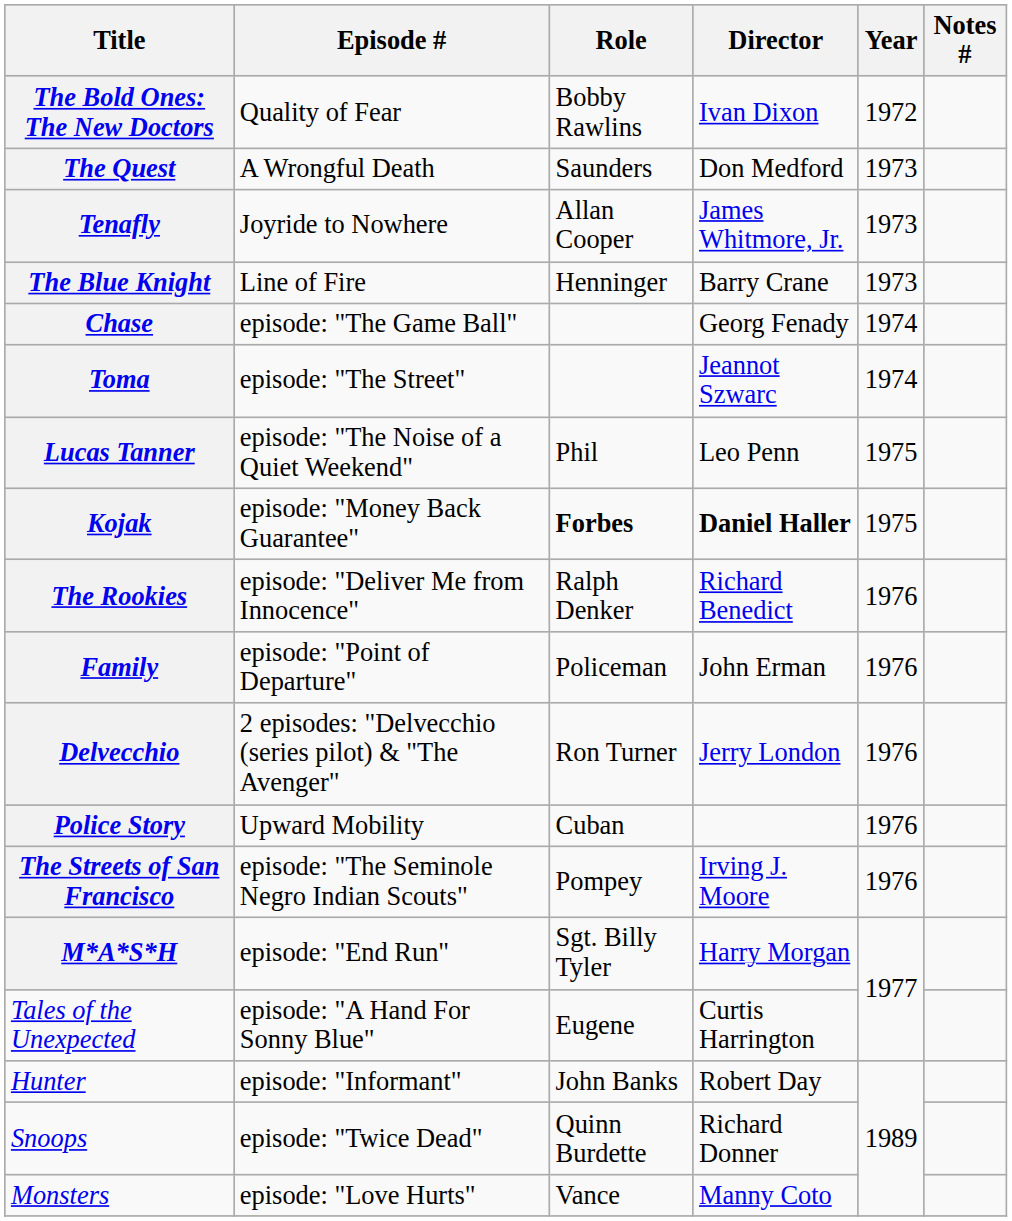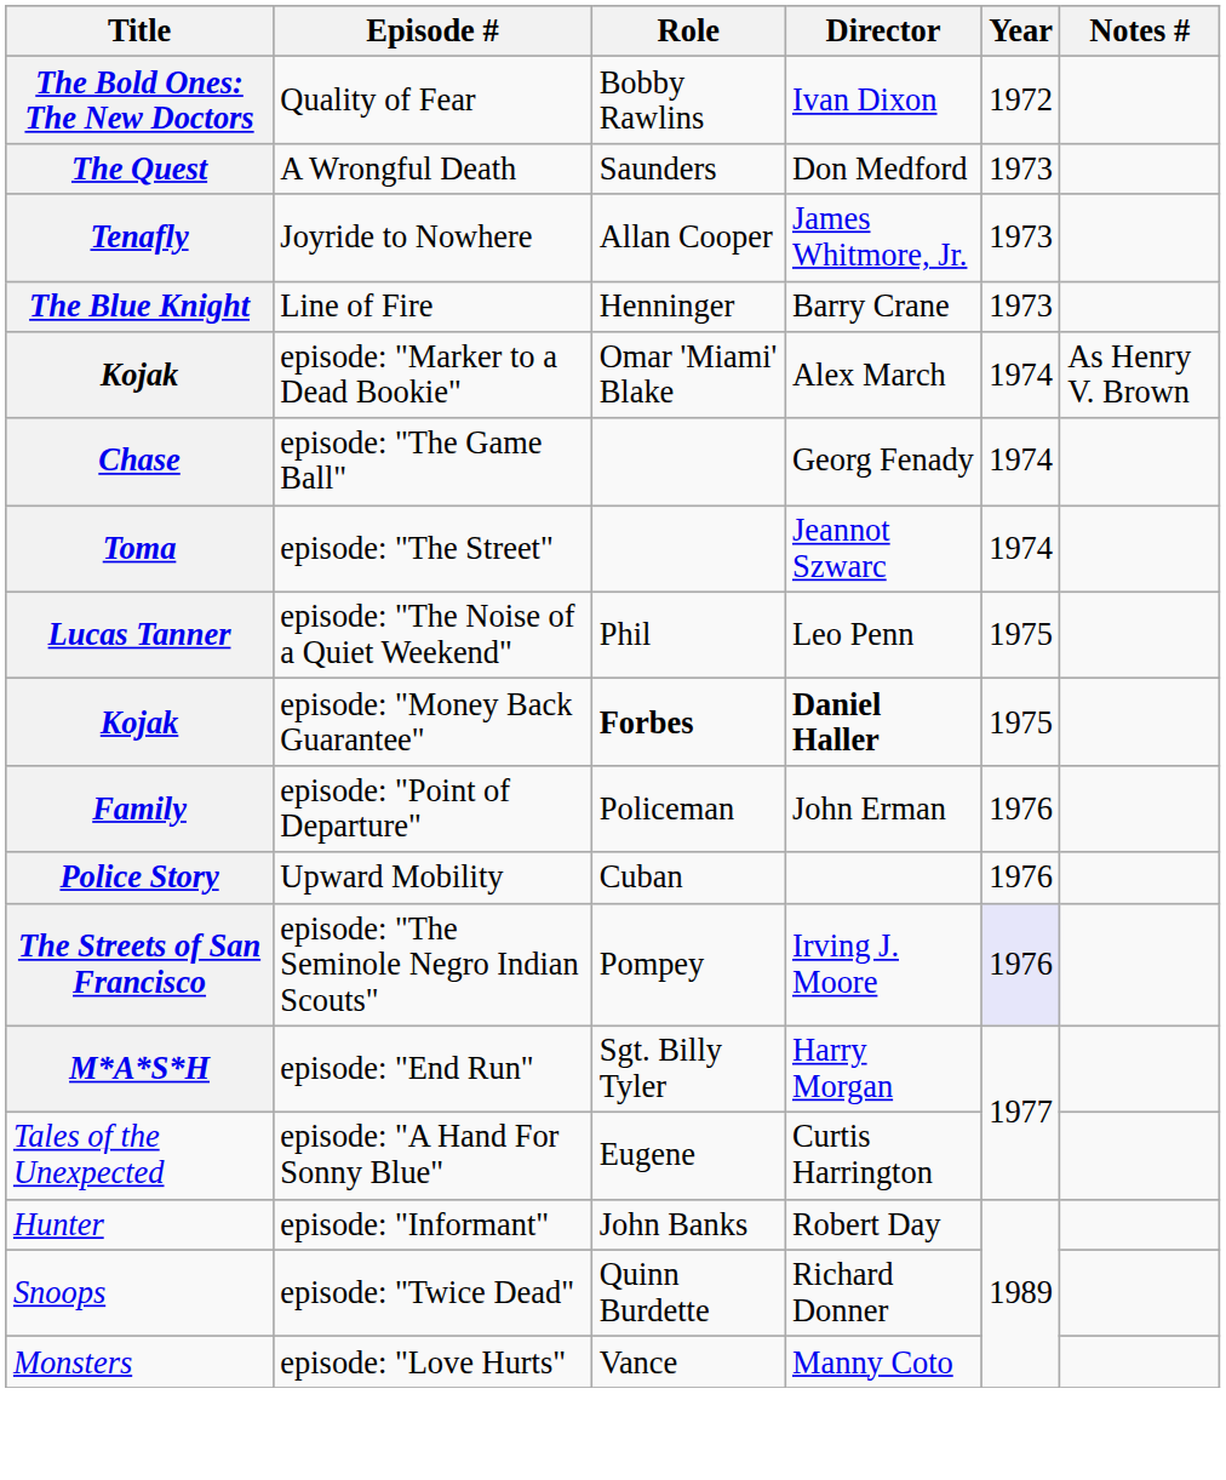+ row: Kojak | episode: "Marker to a Dead Bookie" | Omar 'Miami' Blake | Alex March | 1974 | As Henry V. Brown
- row: The Rookies | episode: "Deliver Me from Innocence" | Ralph Denker | Richard Benedict | 1976
- row: Delvecchio | 2 episodes: "Delvecchio (series pilot) & "The Avenger" | Ron Turner | Jerry London | 1976
episode: "The Seminole Negro Indian Scouts" | Year: no background -> lavender background
